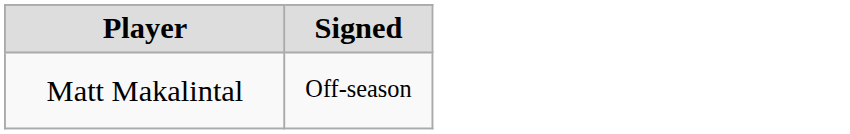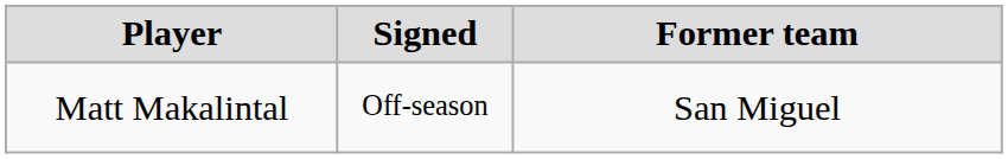+ column: Former team | San Miguel
